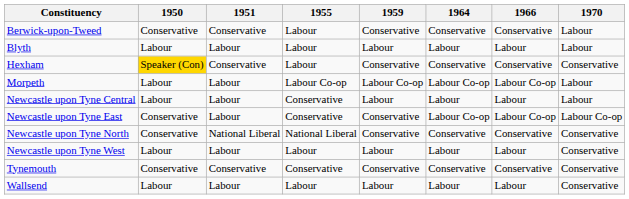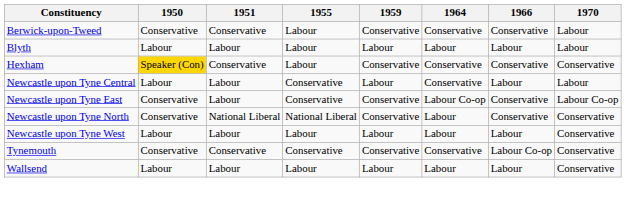- row: Morpeth | Labour | Labour | Labour Co-op | Labour Co-op | Labour Co-op | Labour Co-op | Labour
Newcastle upon Tyne Central | 1964: Labour -> Conservative
Newcastle upon Tyne East | 1966: Labour Co-op -> Conservative
Newcastle upon Tyne North | 1964: Conservative -> Labour
Tynemouth | 1966: Conservative -> Labour Co-op
